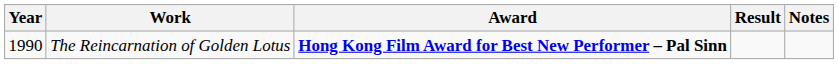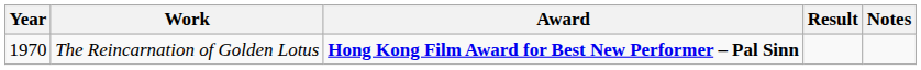The Reincarnation of Golden Lotus | Year: 1990 -> 1970
